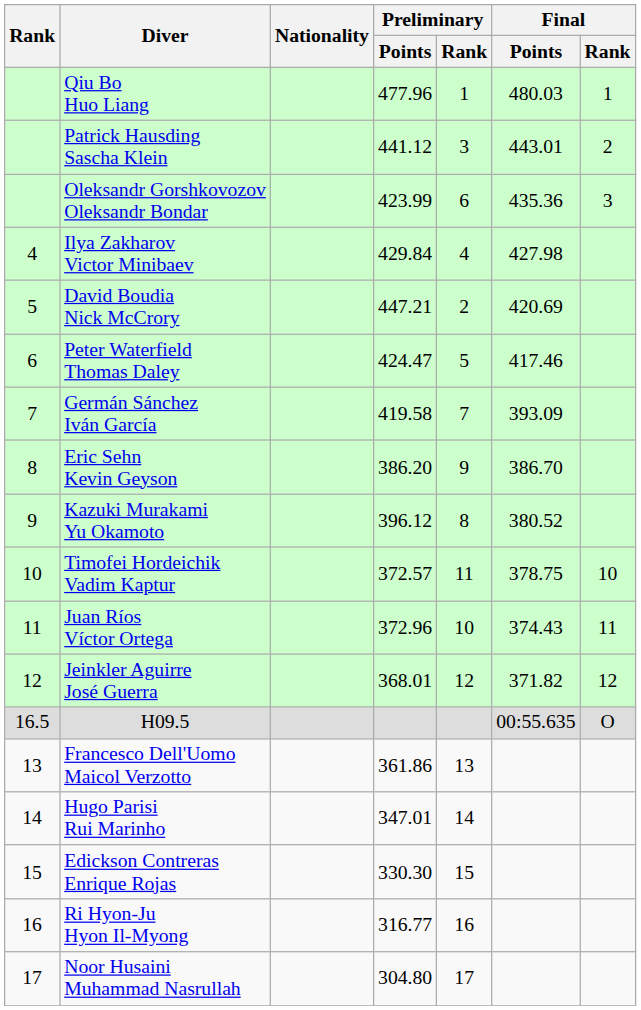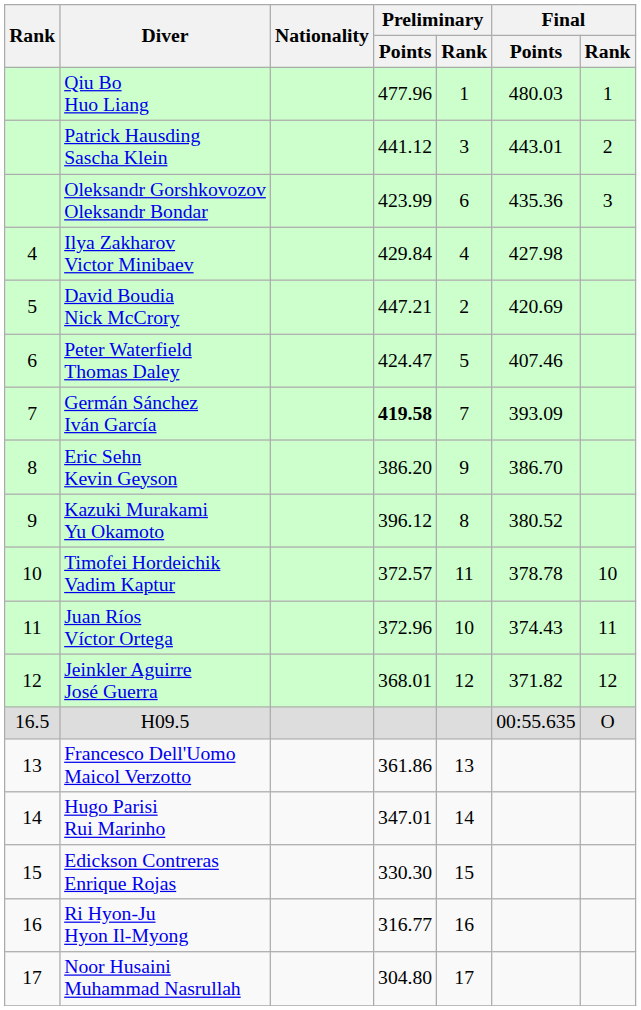Peter Waterfield Thomas Daley | Final / Points: 417.46 -> 407.46
Germán Sánchez Iván García | Preliminary / Points: normal -> bold
Timofei Hordeichik Vadim Kaptur | Final / Points: 378.75 -> 378.78
